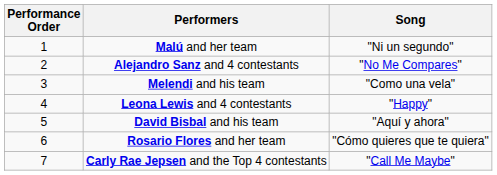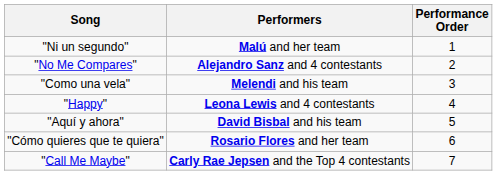columns swapped: Performance Order <-> Song
